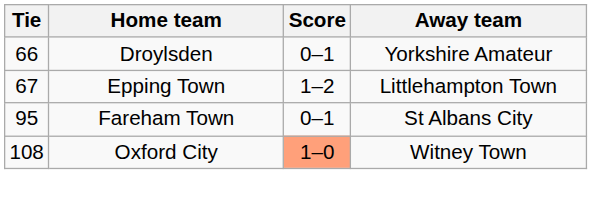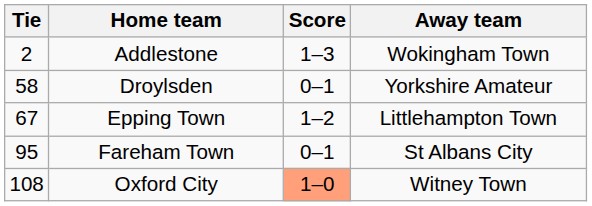+ row: 2 | Addlestone | 1–3 | Wokingham Town
Droylsden | Tie: 66 -> 58
